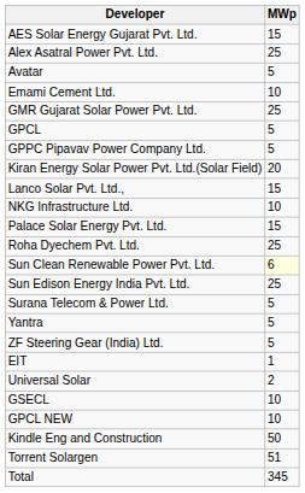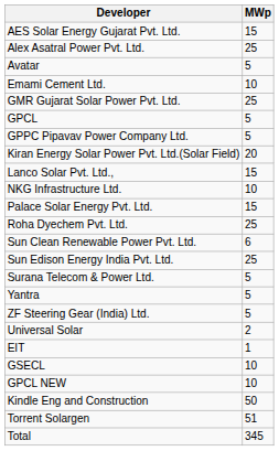Sun Clean Renewable Power Pvt. Ltd. | MWp: lightyellow background -> no background
rows swapped: EIT <-> Universal Solar
